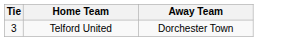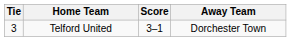+ column: Score | 3–1
